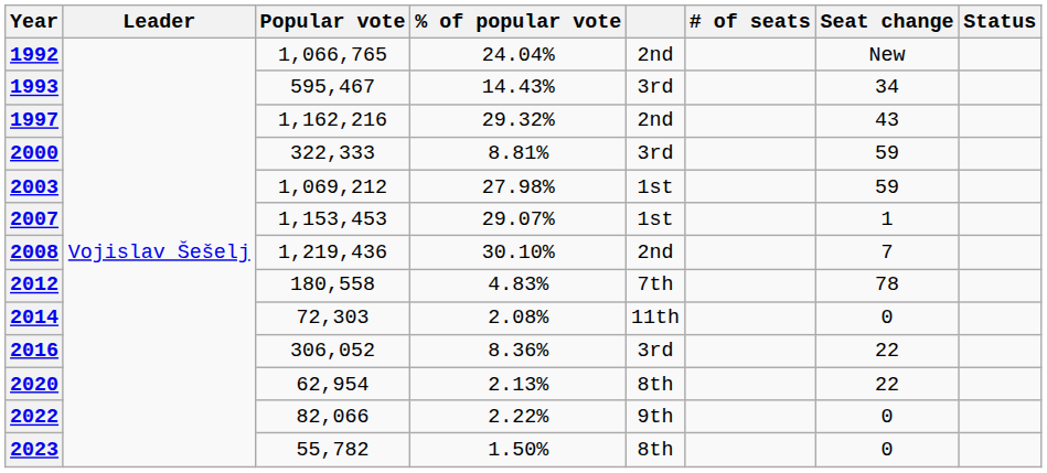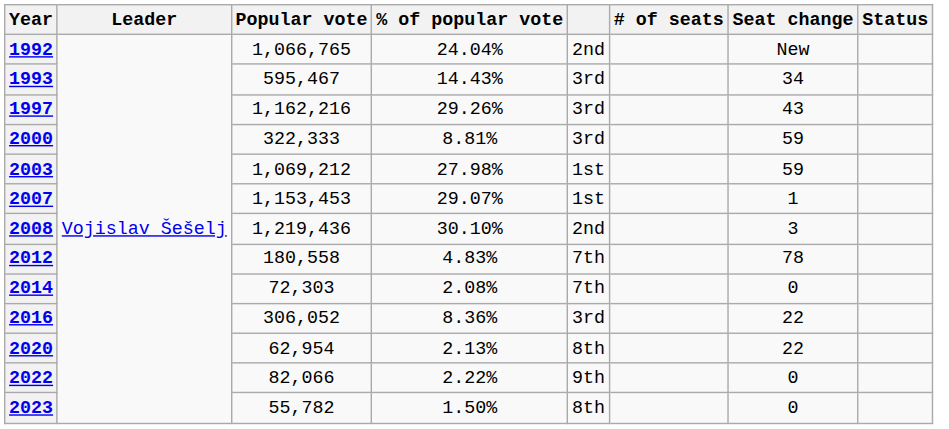1997 | % of popular vote: 29.32% -> 29.26%
1997 | column 5: 2nd -> 3rd
2008 | Seat change: 7 -> 3
2014 | column 5: 11th -> 7th
